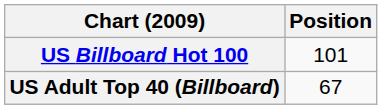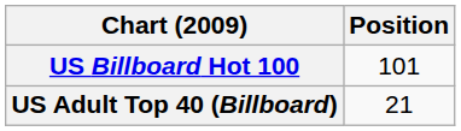US Adult Top 40 (Billboard) | Position: 67 -> 21
